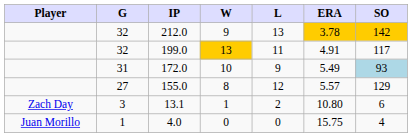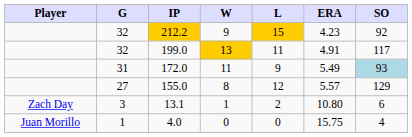+ row: 32 | 212.2 | 9 | 15 | 4.23 | 92
- row: 32 | 212.0 | 9 | 13 | 3.78 | 142
172.0 | W: 10 -> 11
